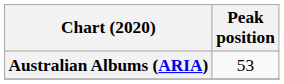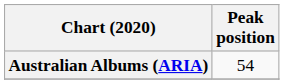Australian Albums (ARIA) | Peak position: 53 -> 54
